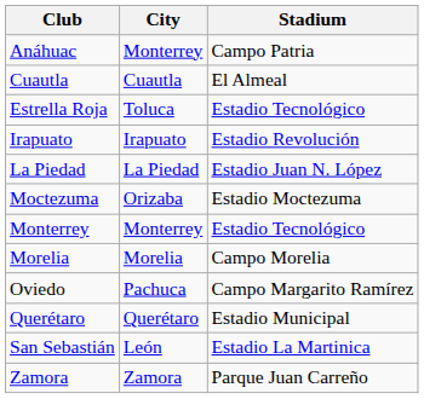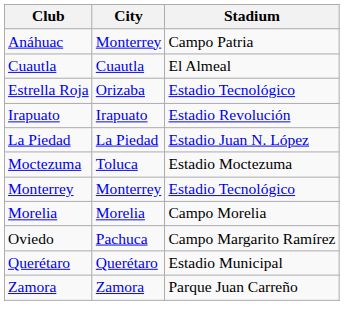Estrella Roja | City: Toluca -> Orizaba
Moctezuma | City: Orizaba -> Toluca
- row: San Sebastián | León | Estadio La Martinica
